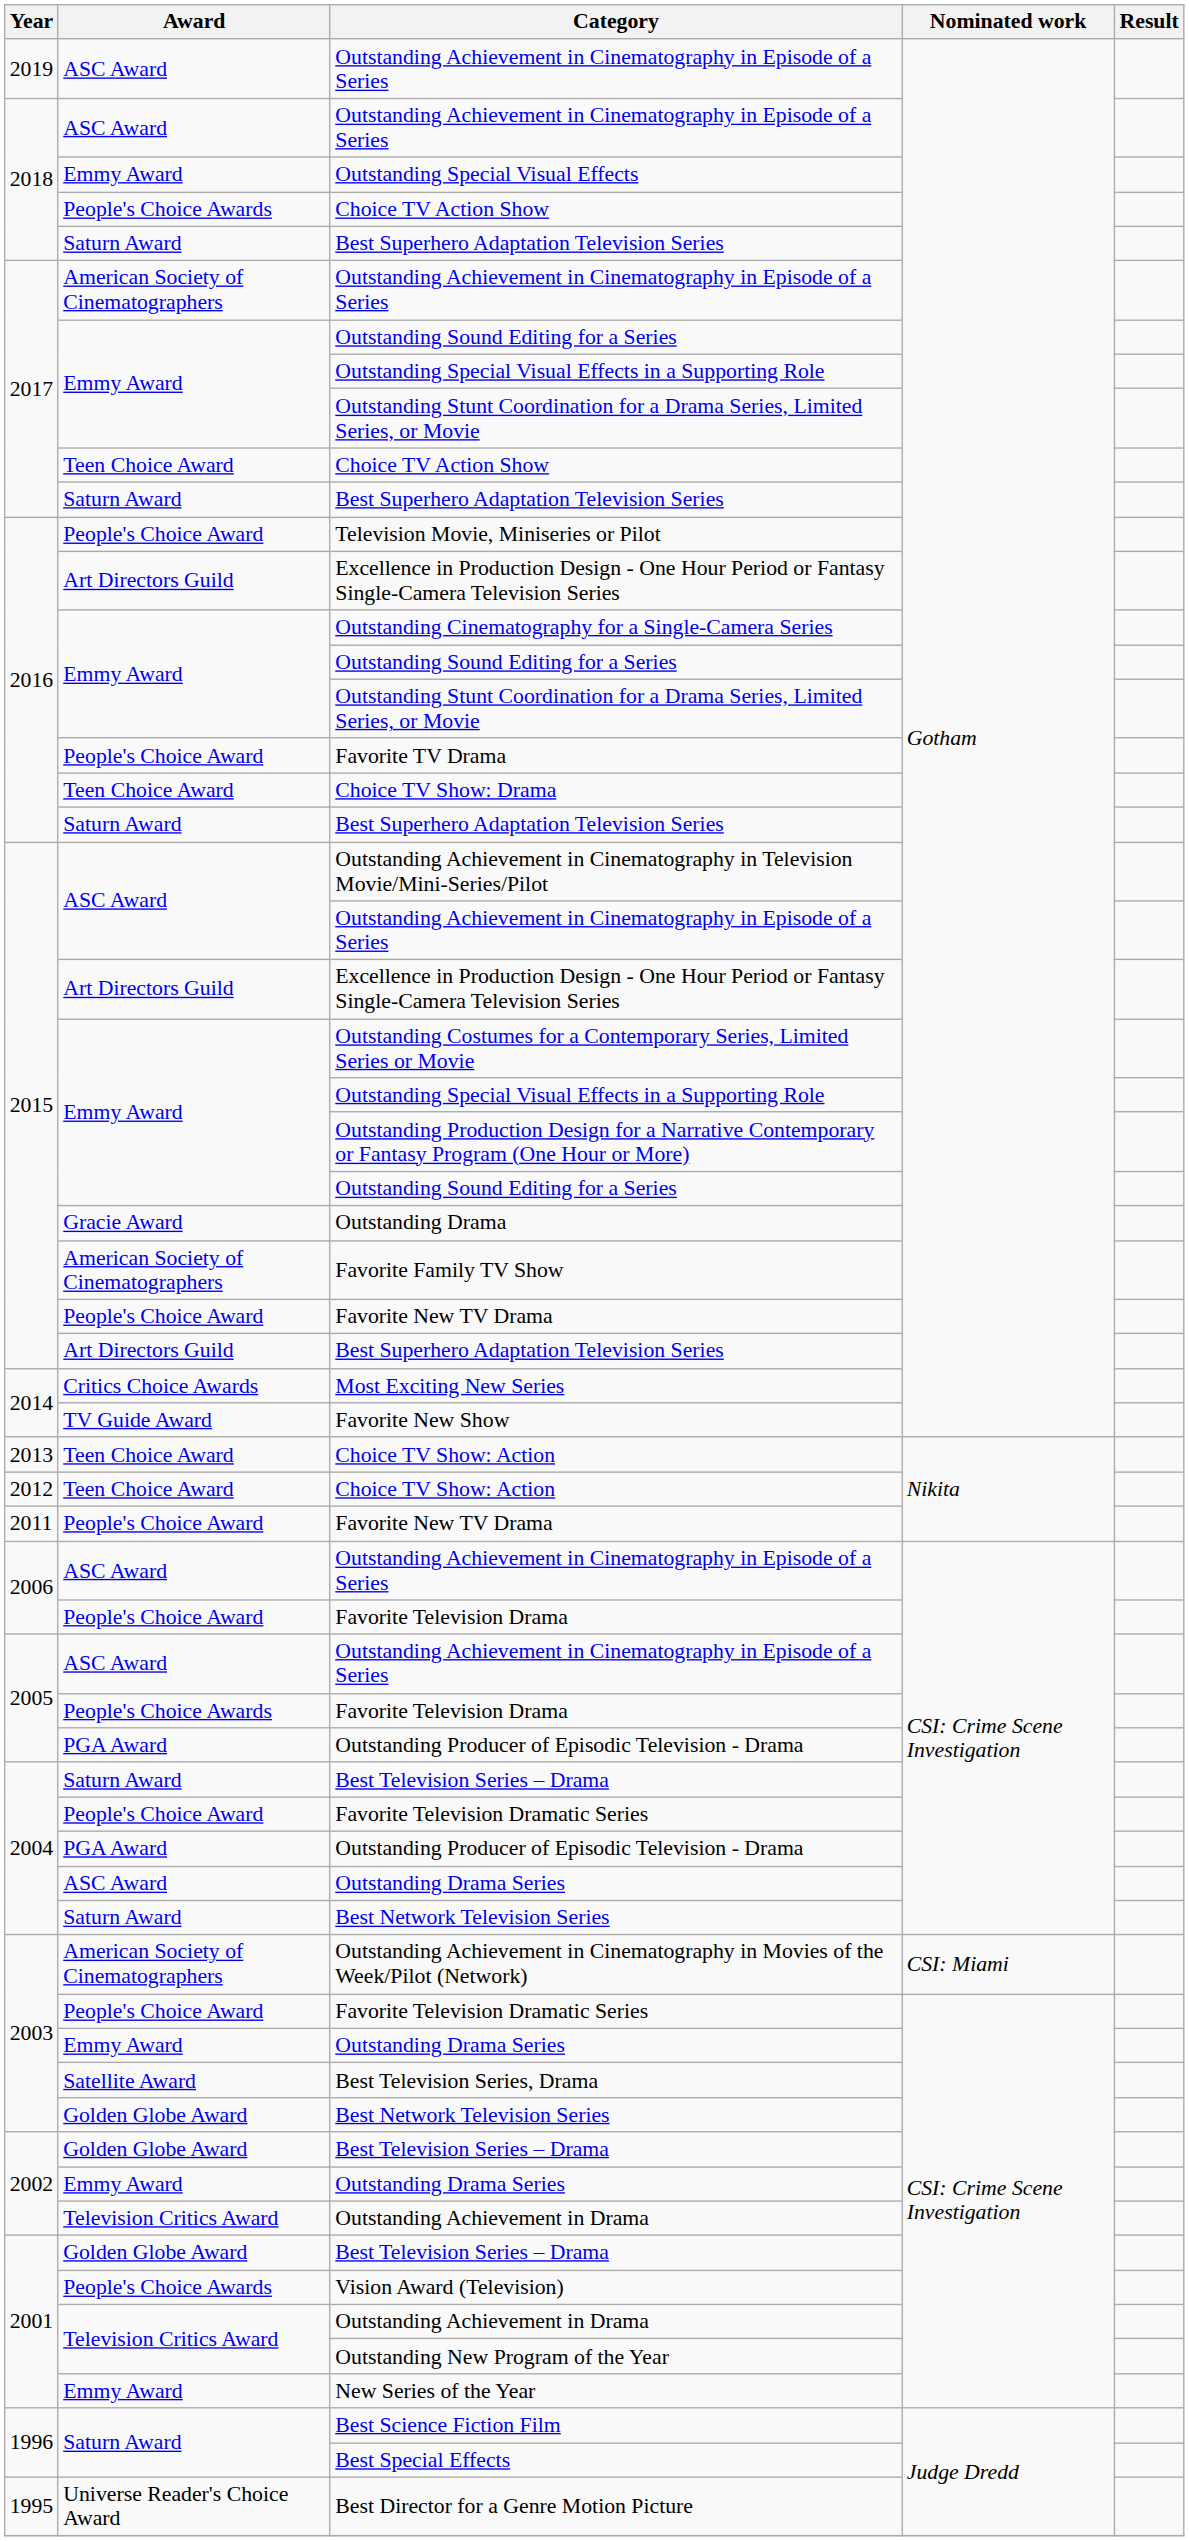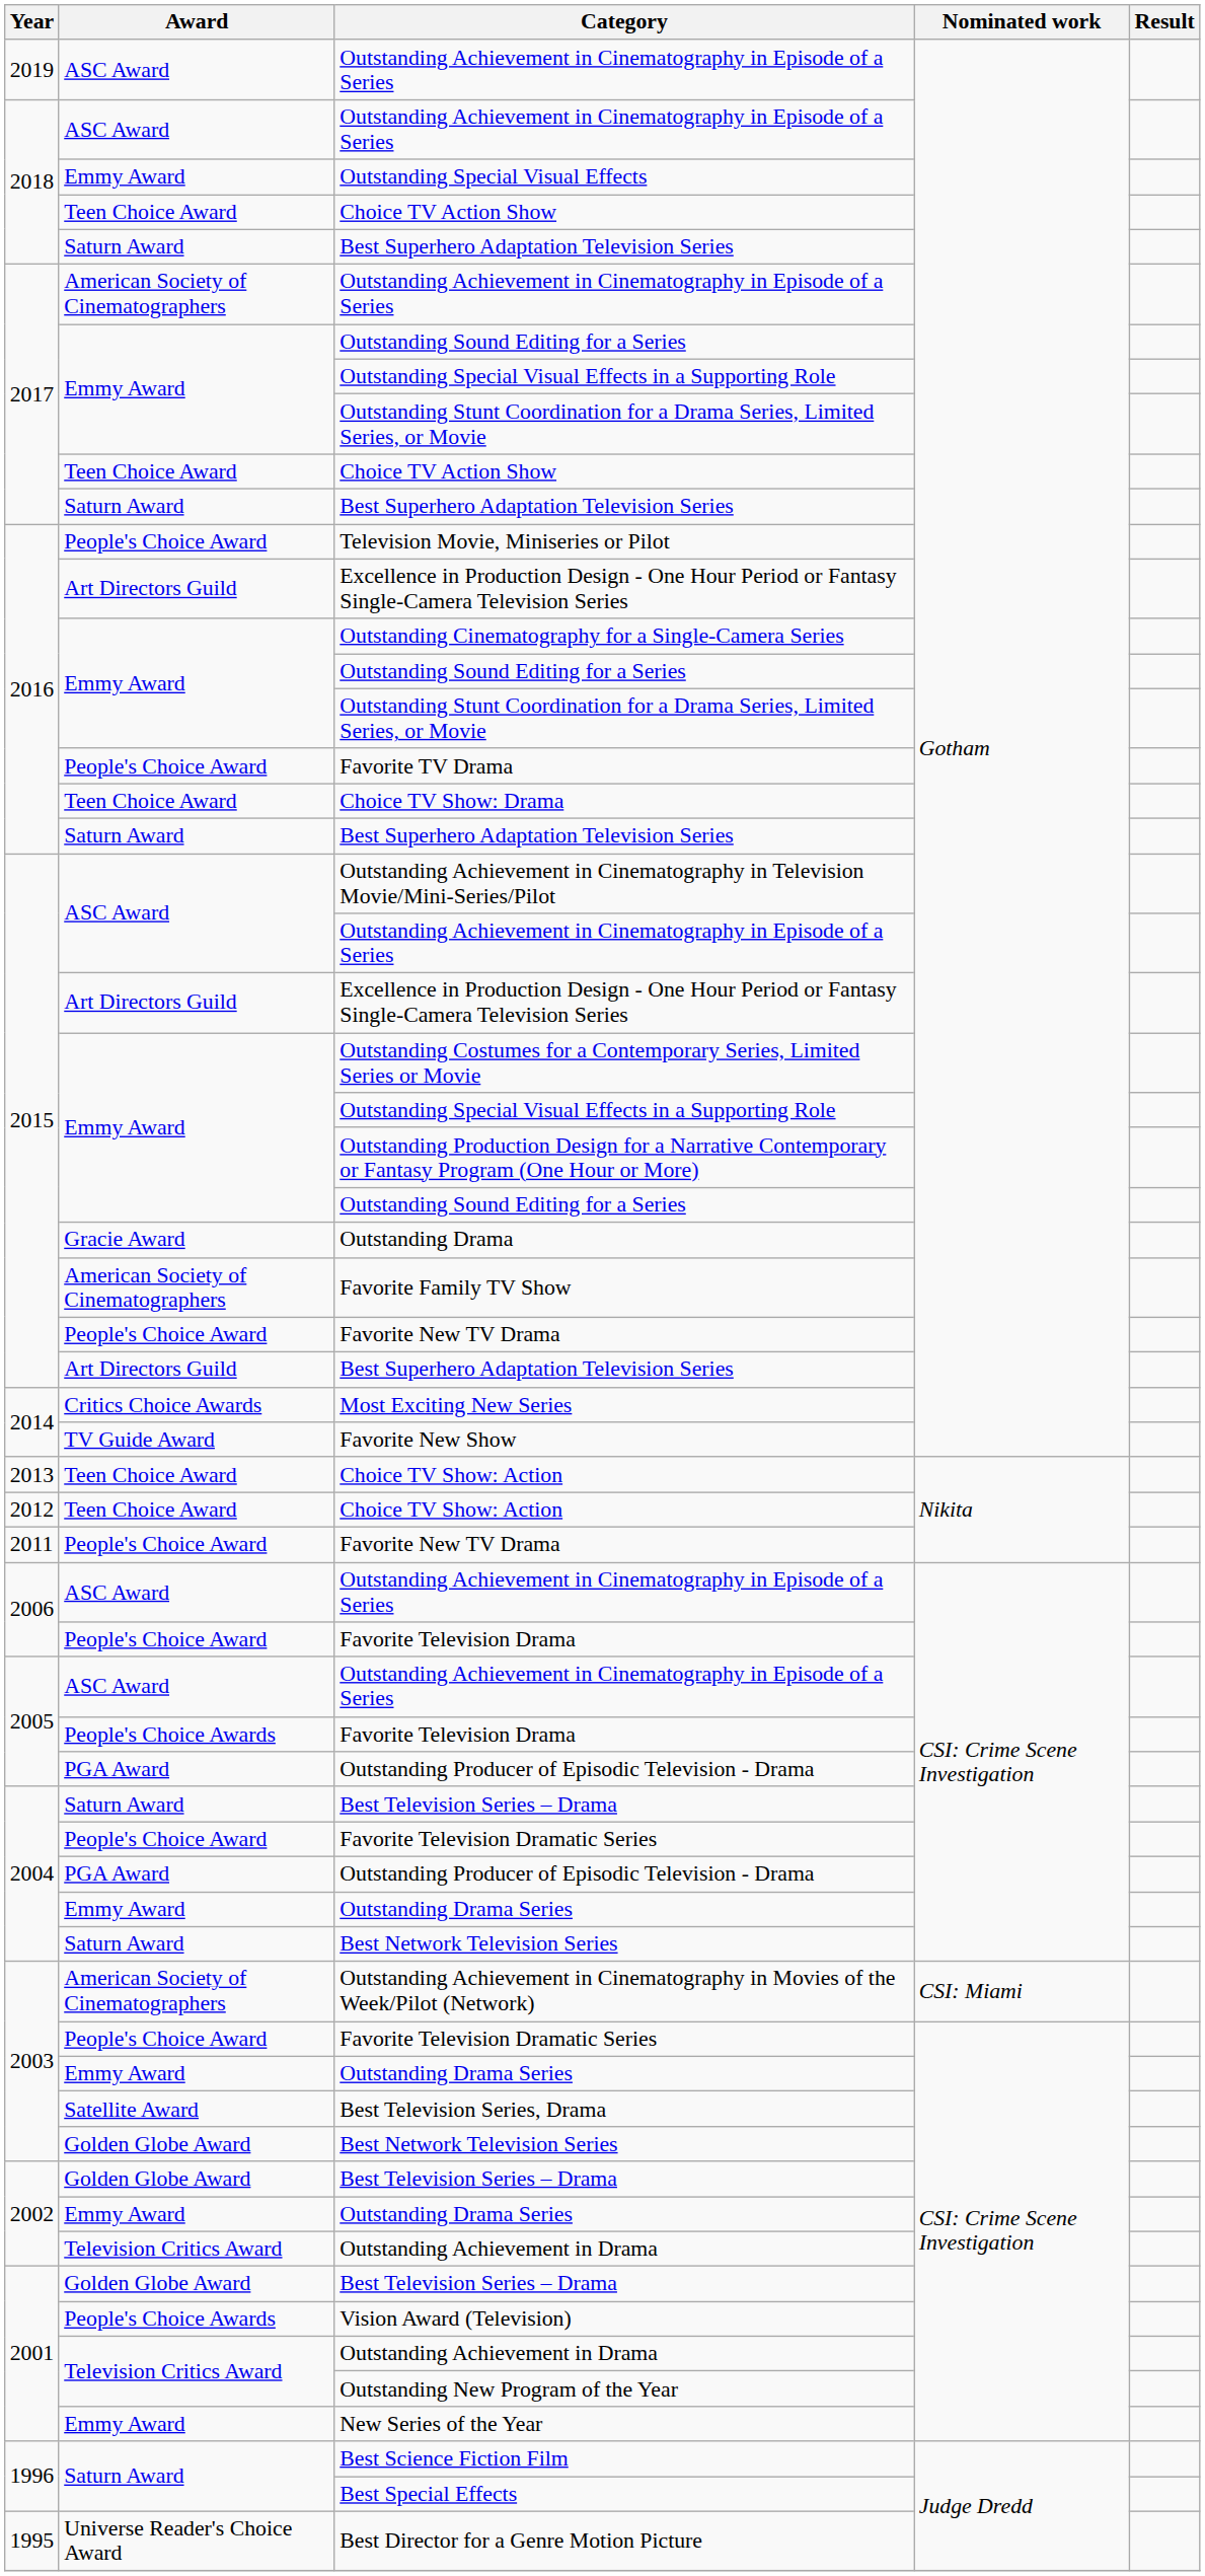2018 / Choice TV Action Show | Award: People's Choice Awards -> Teen Choice Award
2004 / Outstanding Drama Series | Award: ASC Award -> Emmy Award
